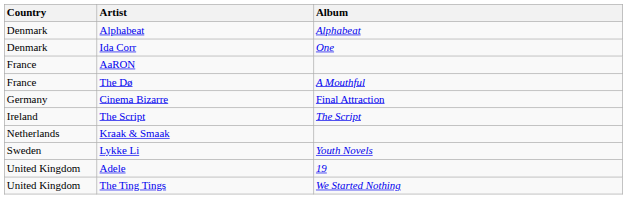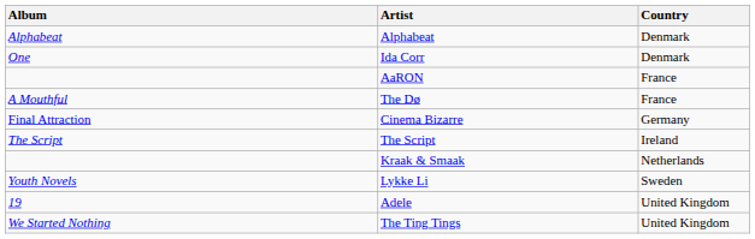columns swapped: Country <-> Album
